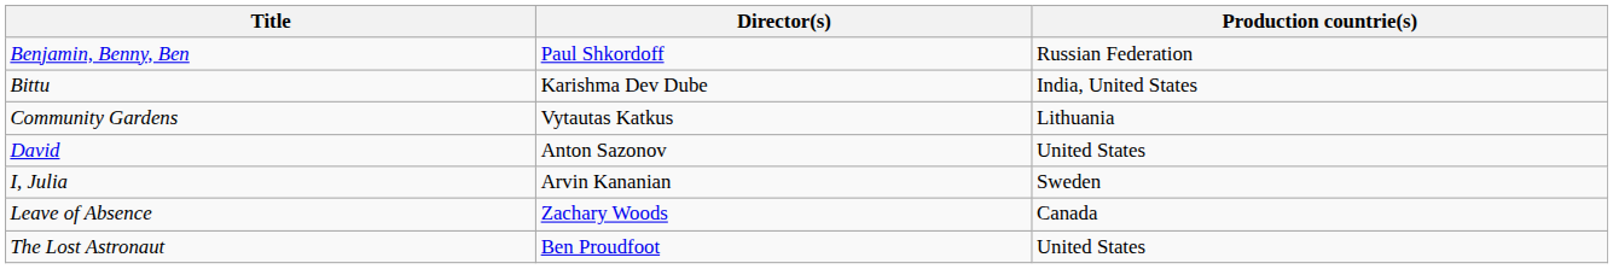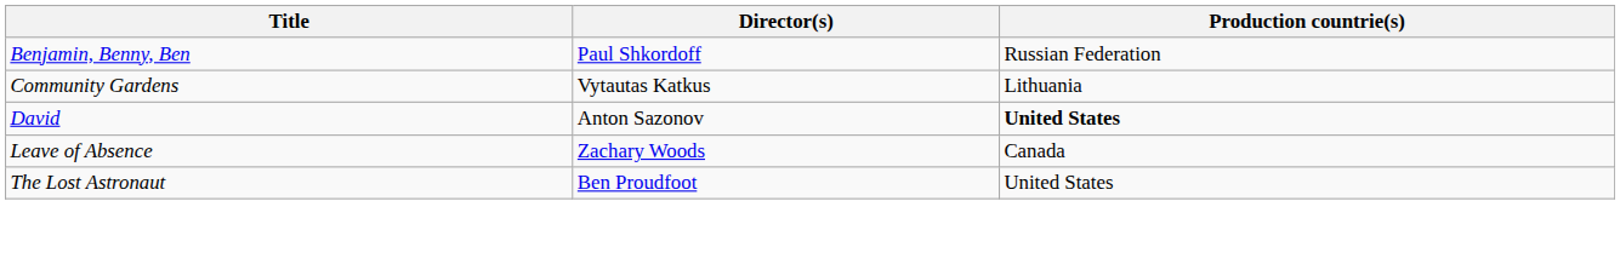- row: Bittu | Karishma Dev Dube | India, United States
David | Production countrie(s): normal -> bold
- row: I, Julia | Arvin Kananian | Sweden
